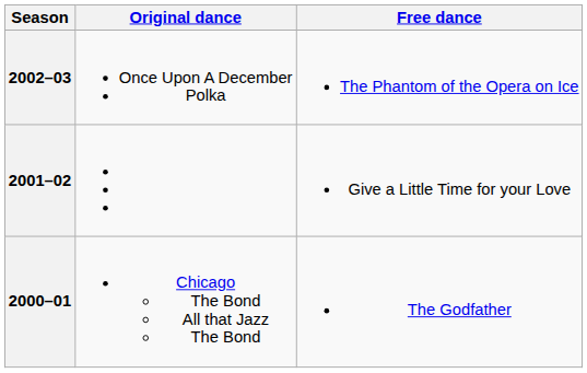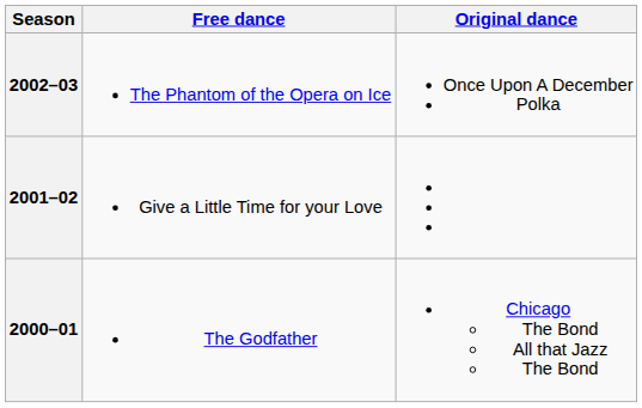columns swapped: Original dance <-> Free dance
